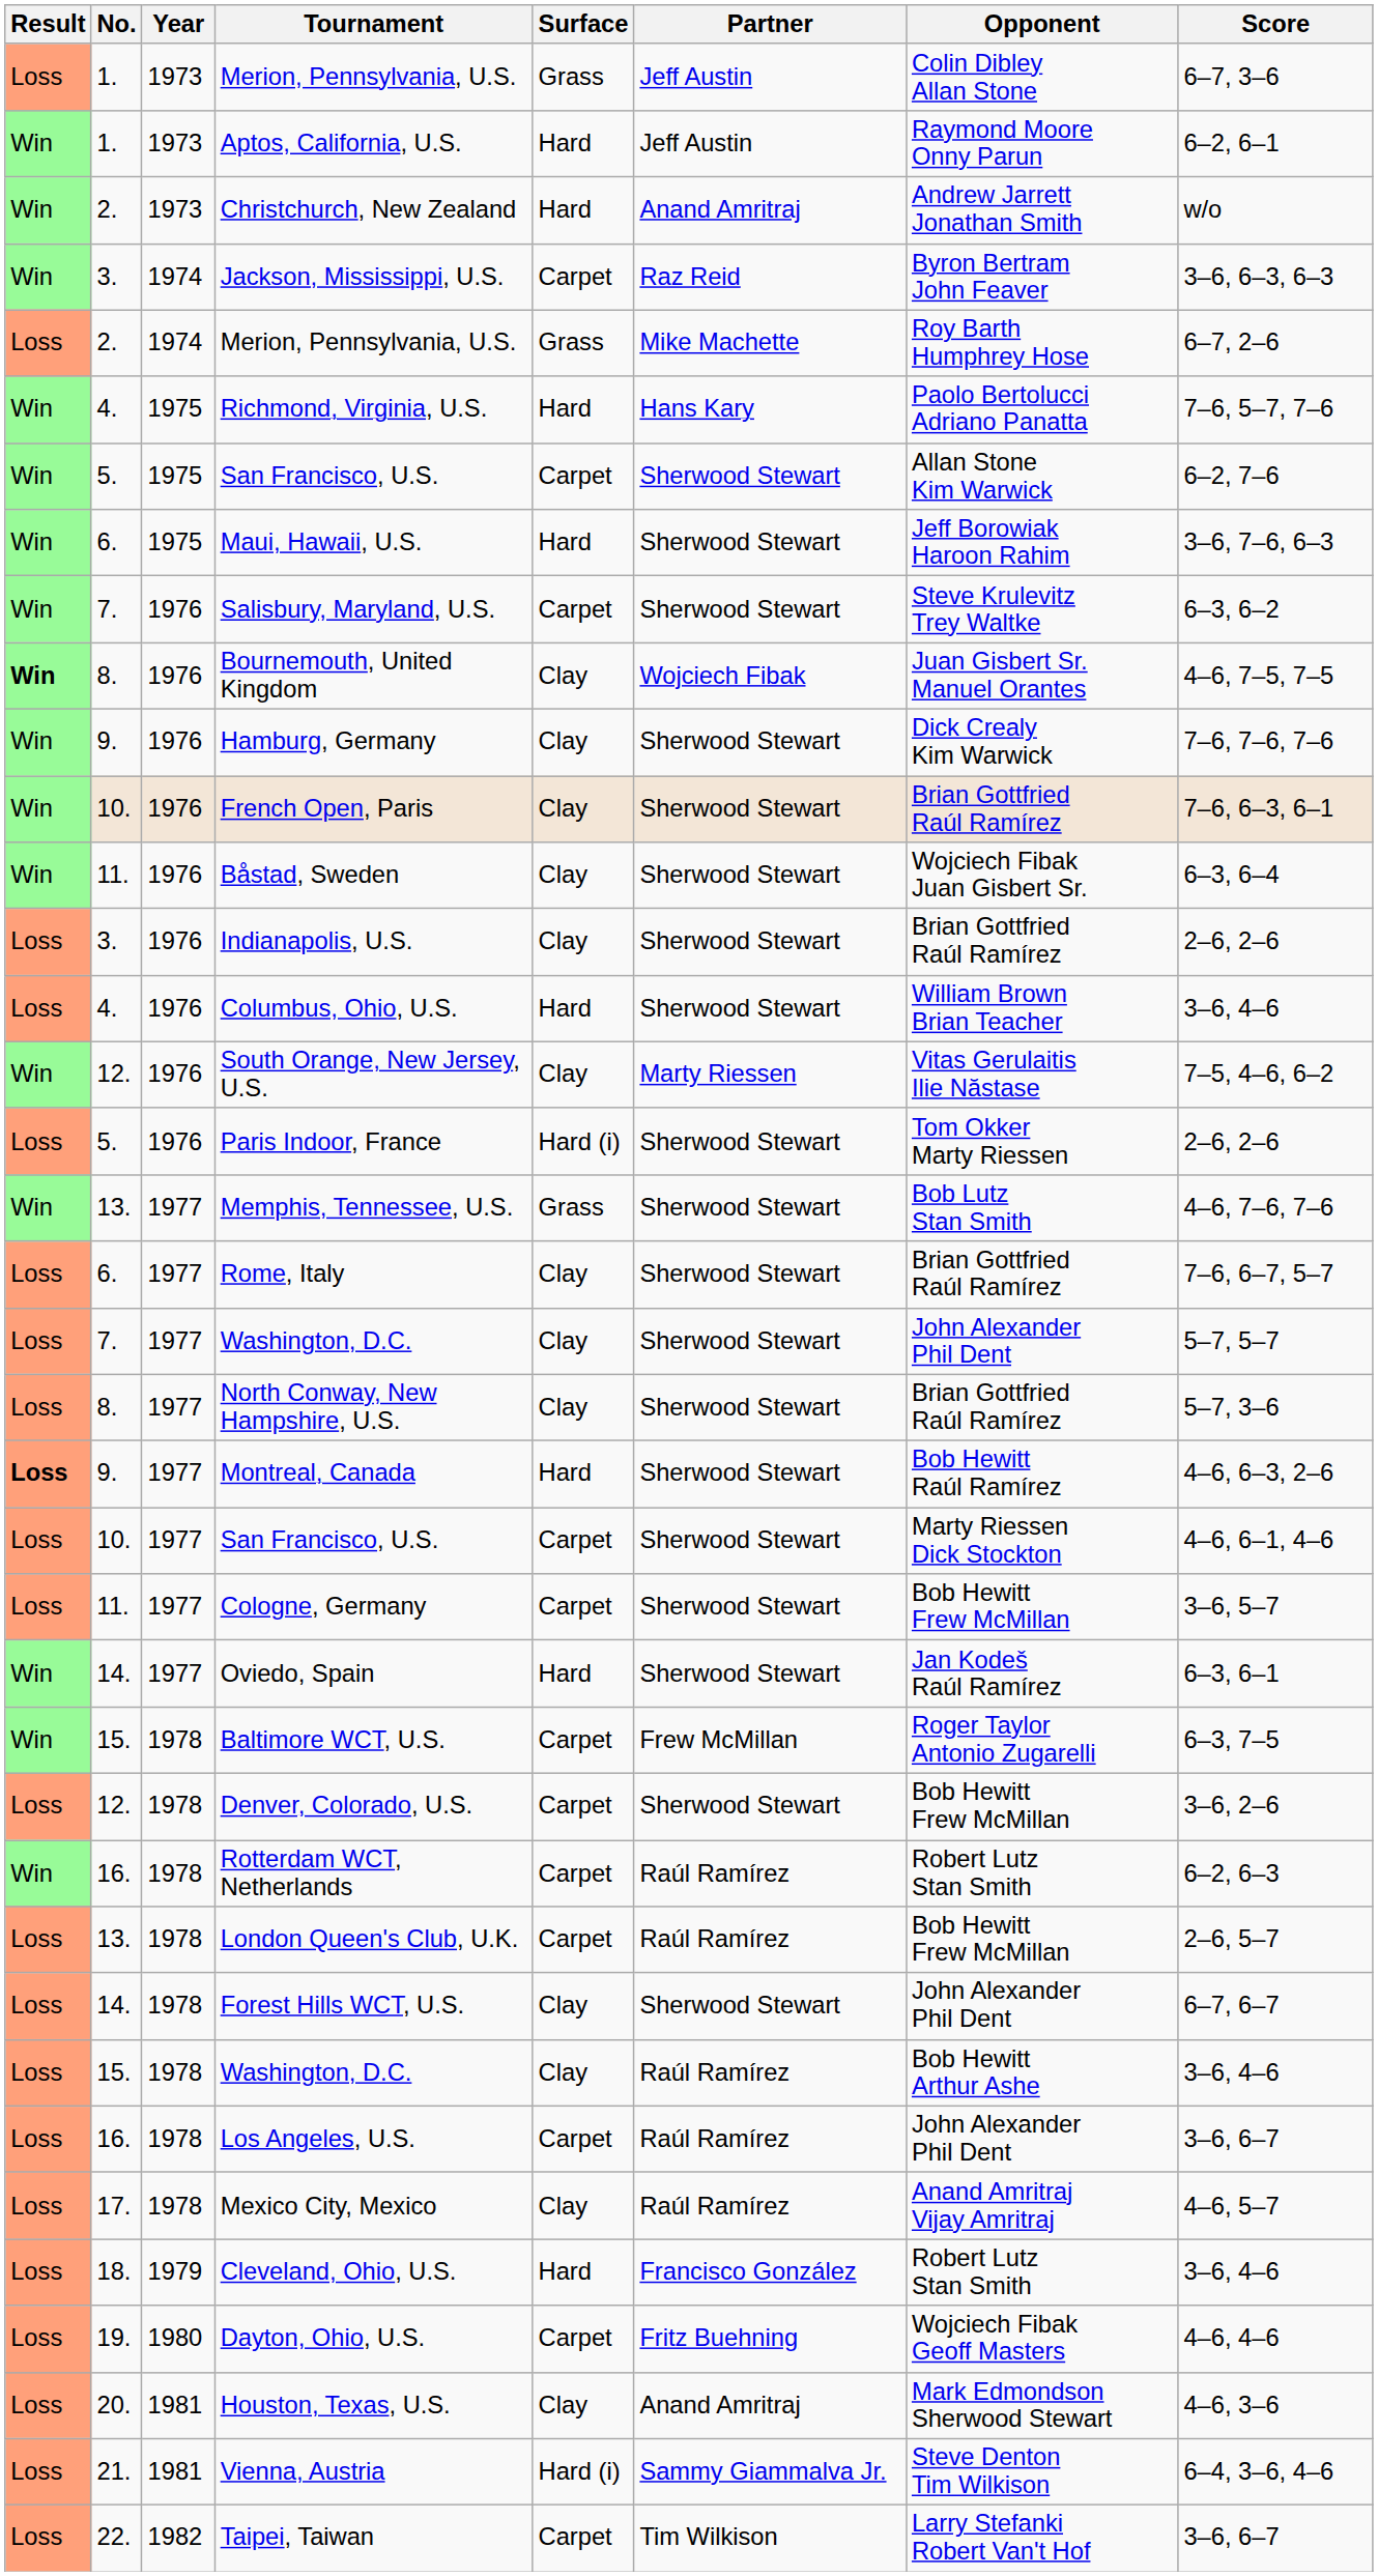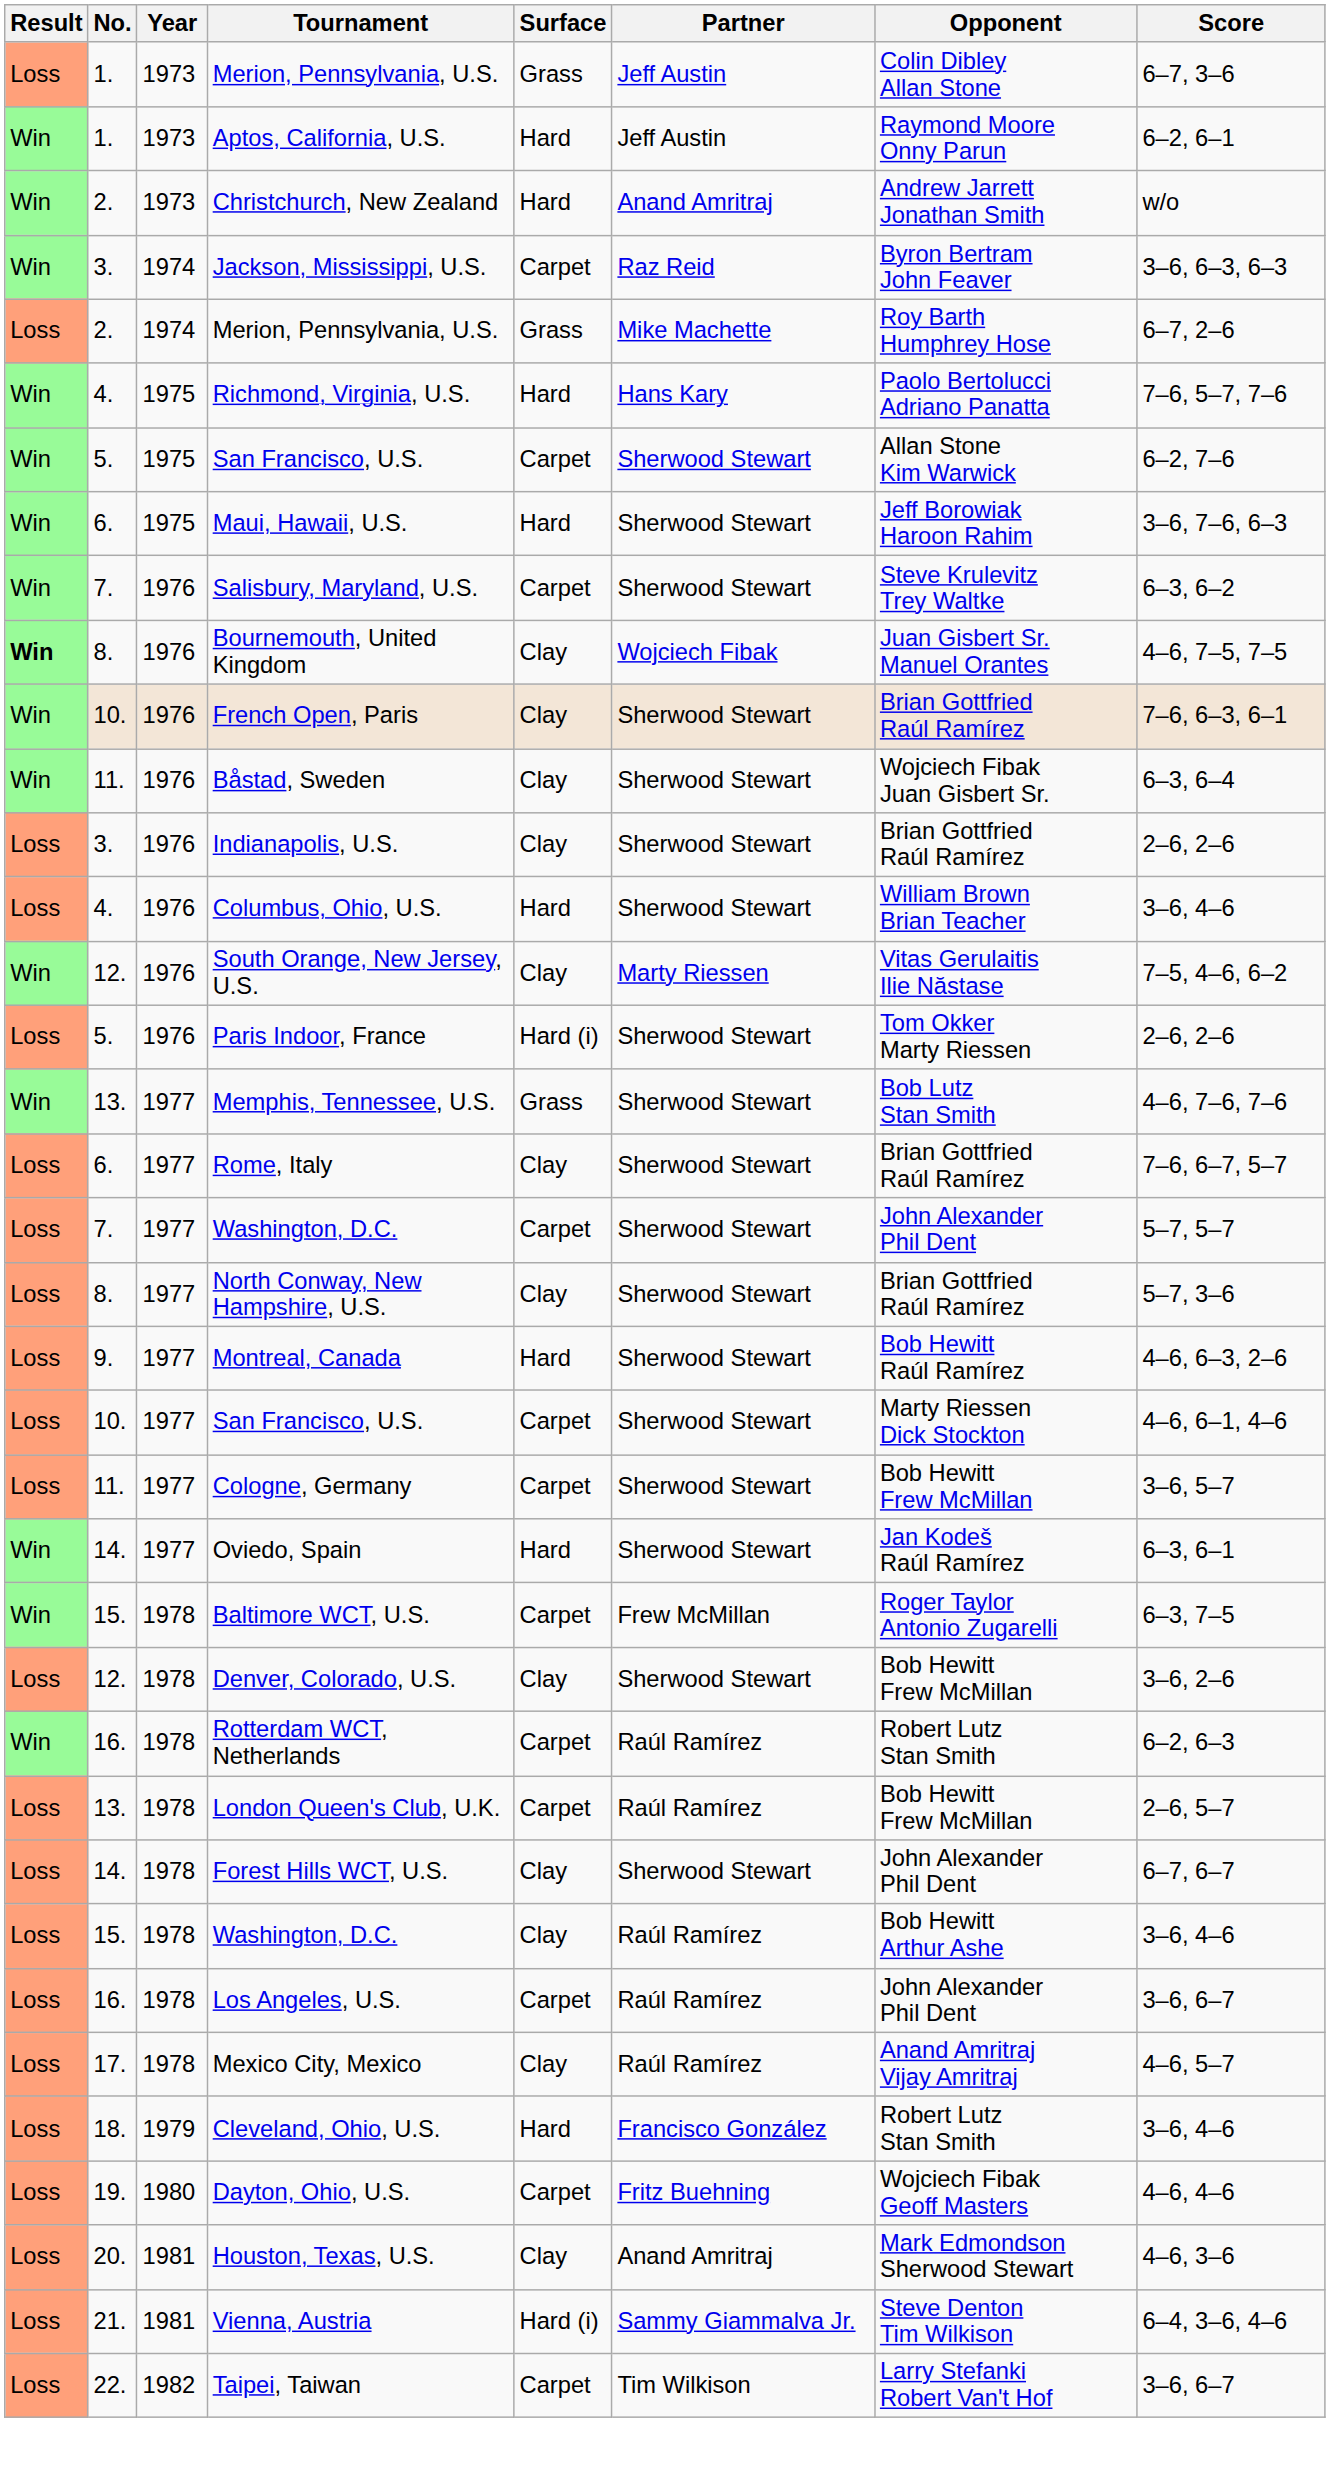- row: Win | 9. | 1976 | Hamburg, Germany | Clay | Sherwood Stewart | Dick Crealy Kim Warwick | 7–6, 7–6, 7–6
7. / Washington, D.C. | Surface: Clay -> Carpet
Montreal, Canada | Result: bold -> normal
Denver, Colorado, U.S. | Surface: Carpet -> Clay
